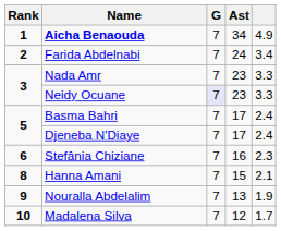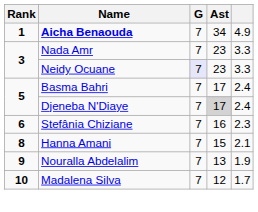- row: 2 | Farida Abdelnabi | 7 | 24 | 3.4
Djeneba N'Diaye | Ast: no background -> lightgrey background
